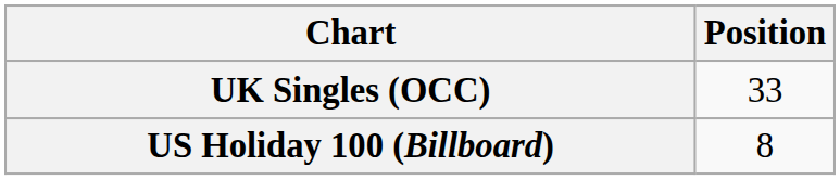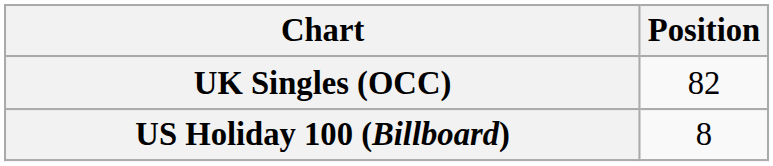UK Singles (OCC) | Position: 33 -> 82
